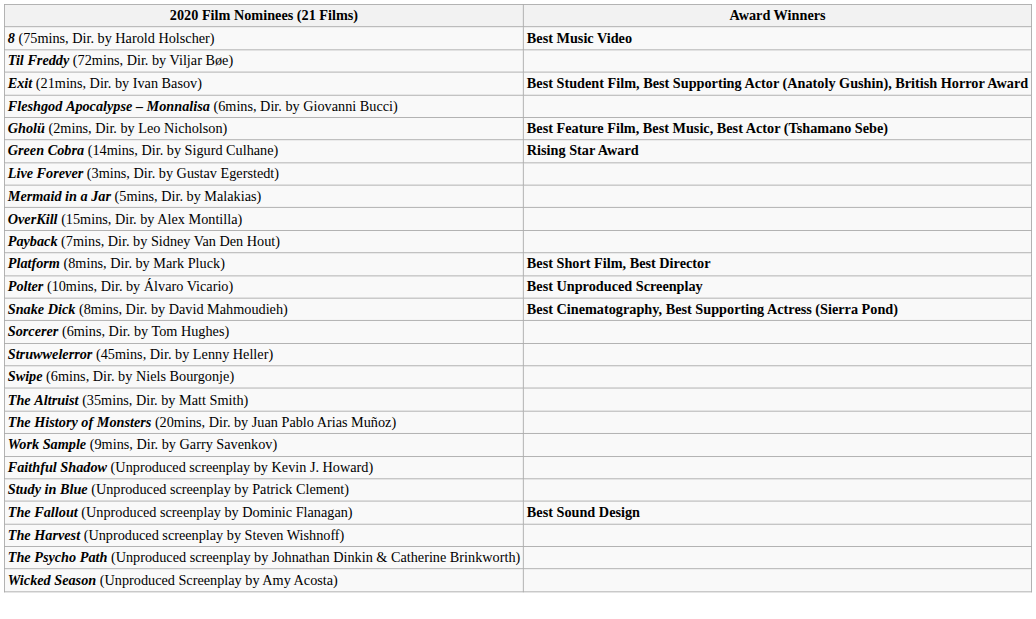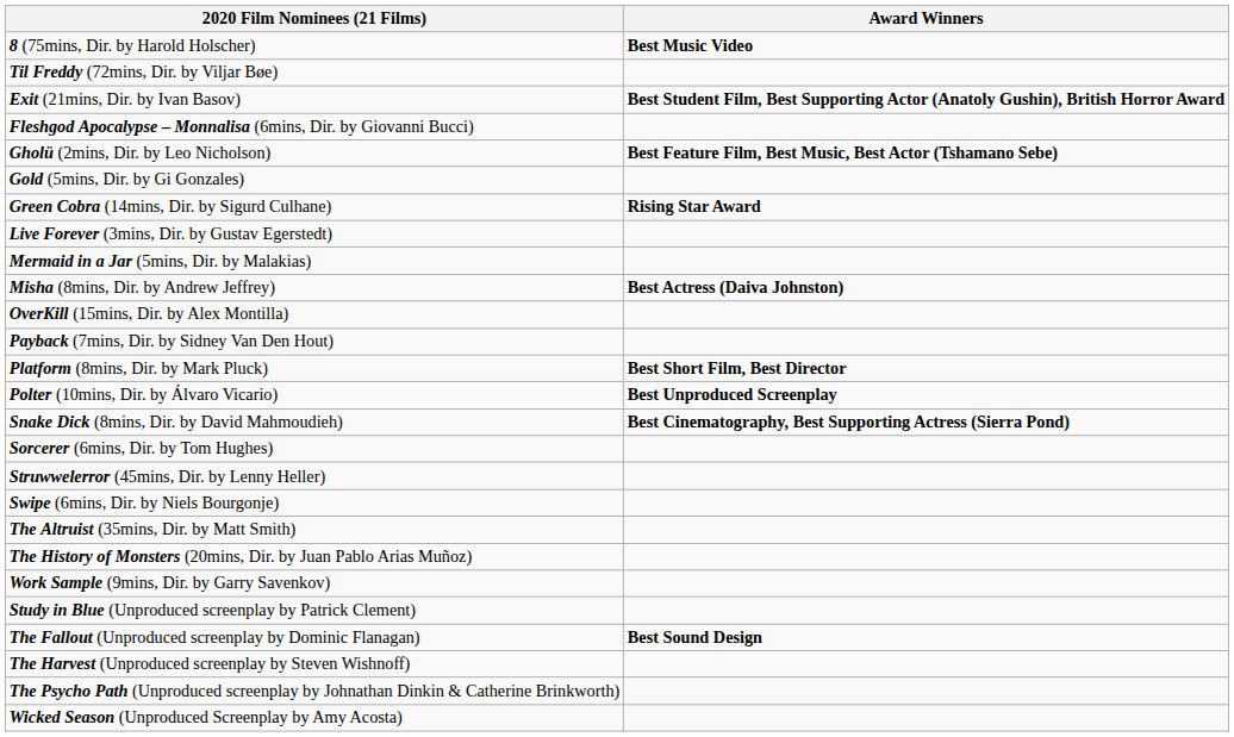+ row: Gold (5mins, Dir. by Gi Gonzales)
+ row: Misha (8mins, Dir. by Andrew Jeffrey) | Best Actress (Daiva Johnston)
- row: Faithful Shadow (Unproduced screenplay by Kevin J. Howard)
